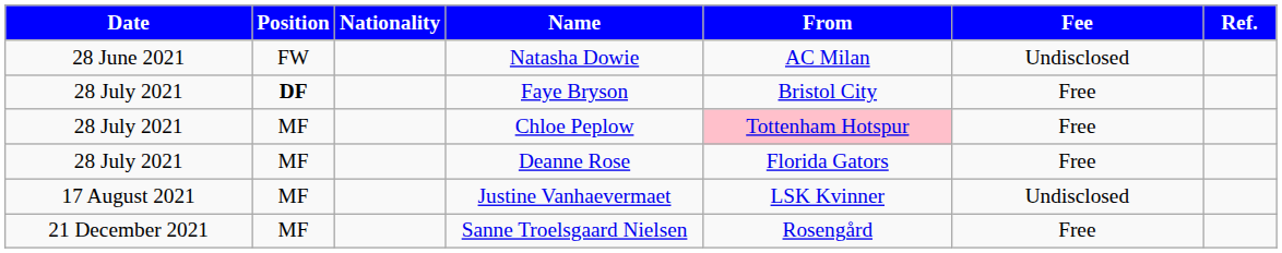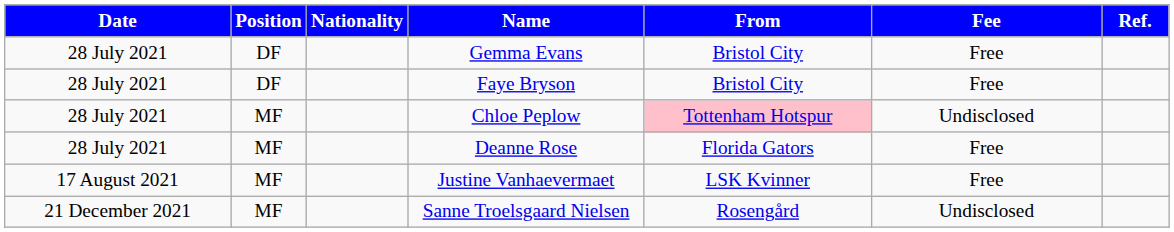- row: 28 June 2021 | FW | Natasha Dowie | AC Milan | Undisclosed
+ row: 28 July 2021 | DF | Gemma Evans | Bristol City | Free
Faye Bryson | Position: bold -> normal
Chloe Peplow | Fee: Free -> Undisclosed
Justine Vanhaevermaet | Fee: Undisclosed -> Free
Sanne Troelsgaard Nielsen | Fee: Free -> Undisclosed
